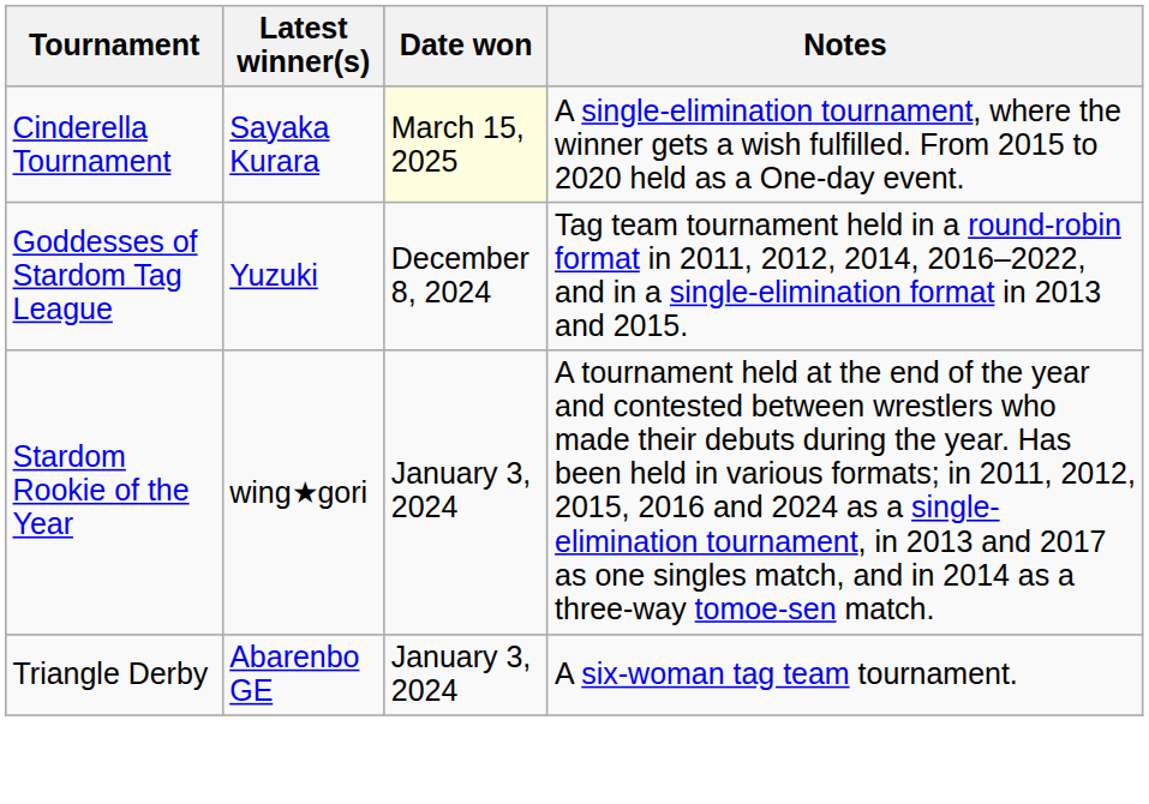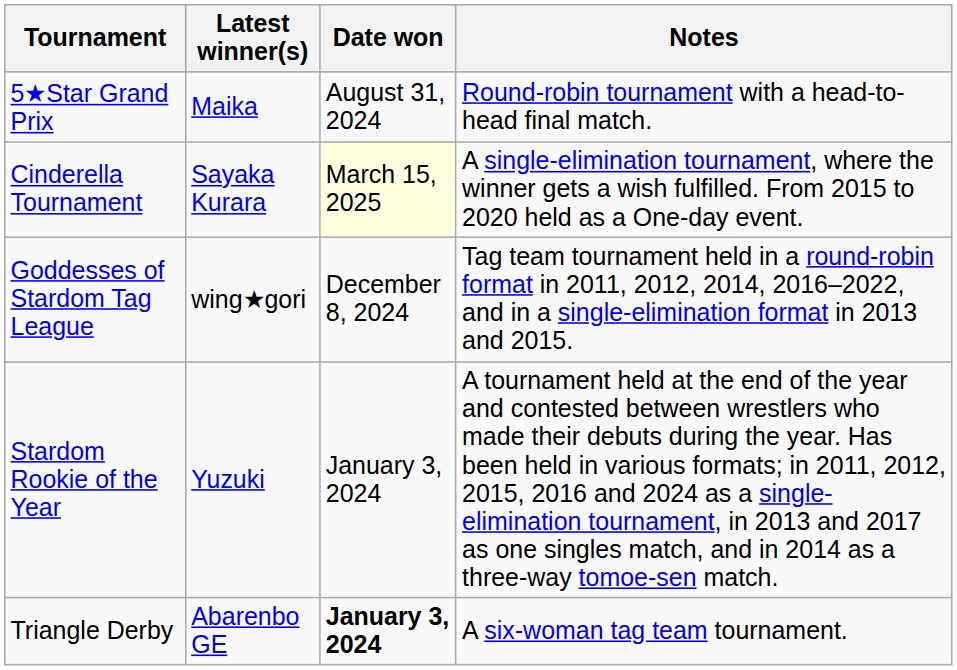+ row: 5★Star Grand Prix | Maika | August 31, 2024 | Round-robin tournament with a head-to-head final match.
Goddesses of Stardom Tag League | Latest winner(s): Yuzuki -> wing★gori
Stardom Rookie of the Year | Latest winner(s): wing★gori -> Yuzuki
Triangle Derby | Date won: normal -> bold
